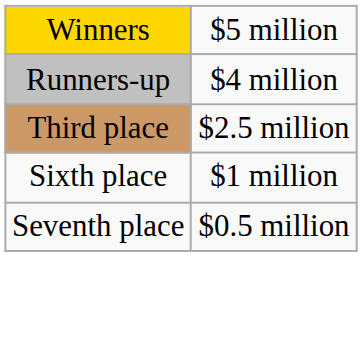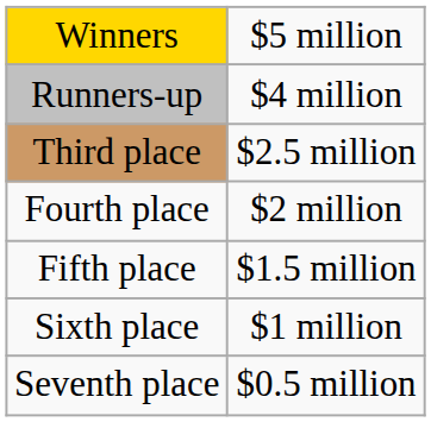+ row: Fourth place | $2 million
+ row: Fifth place | $1.5 million
